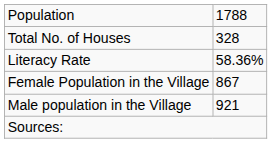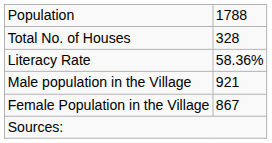rows swapped: Male population in the Village <-> Female Population in the Village
